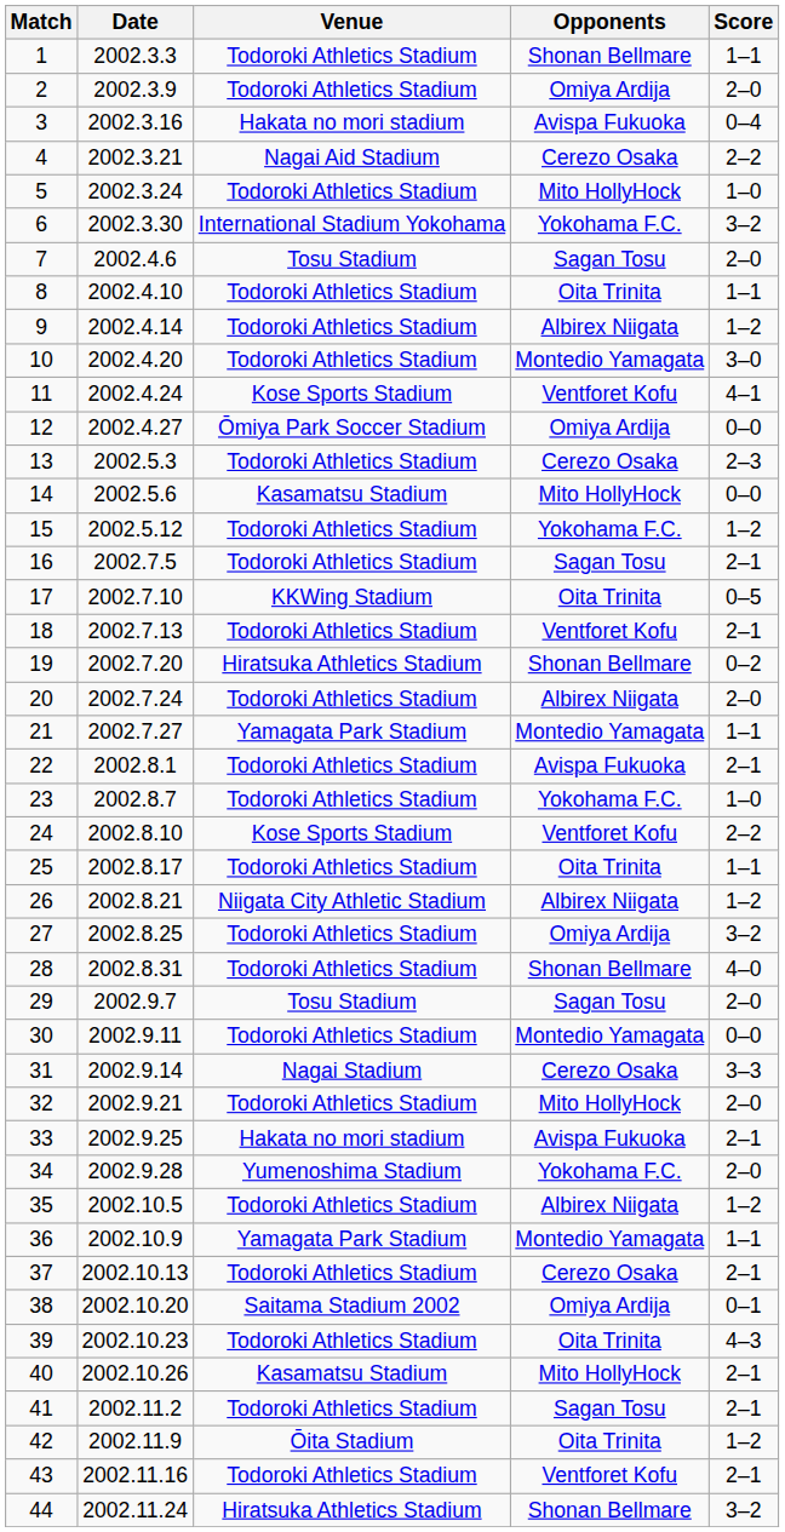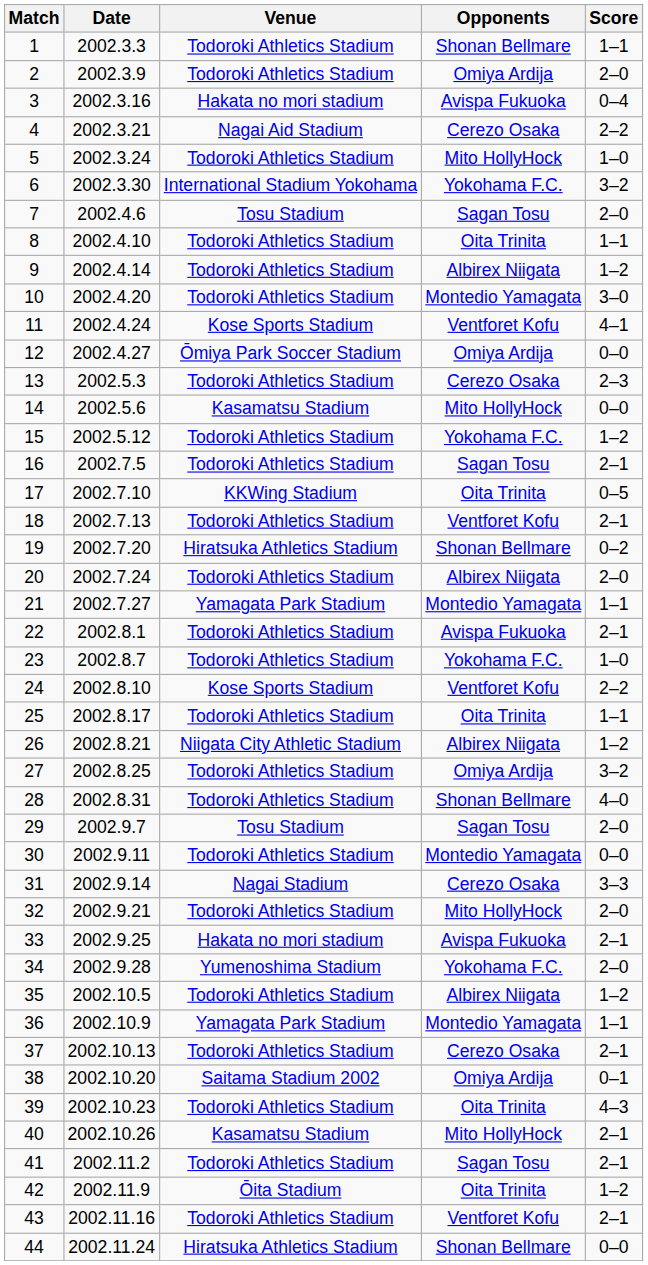44 | Score: 3–2 -> 0–0
